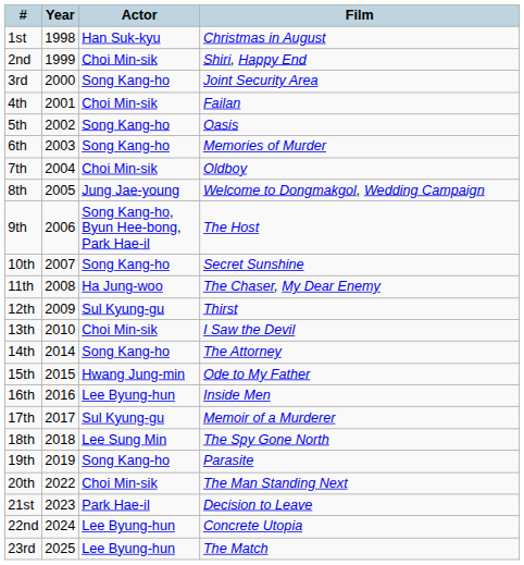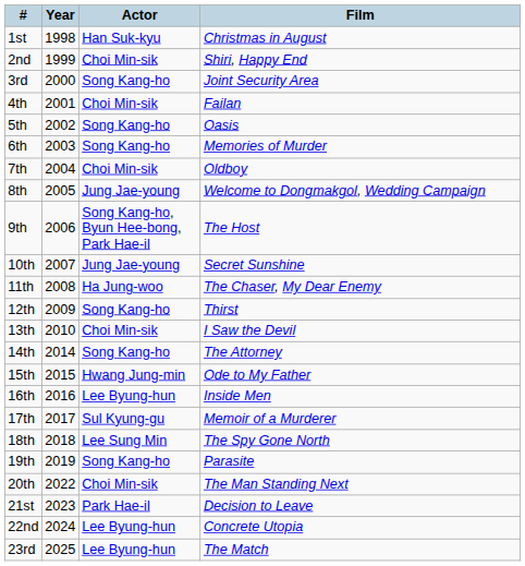10th | Actor: Song Kang-ho -> Jung Jae-young
12th | Actor: Sul Kyung-gu -> Song Kang-ho
